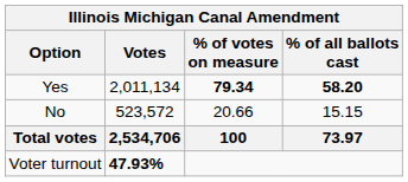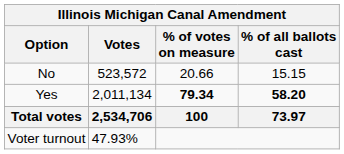rows swapped: Yes <-> No
Voter turnout | Votes: bold -> normal
